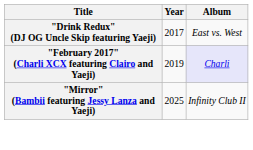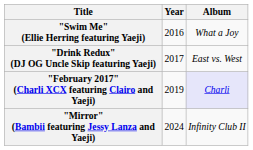+ row: "Swim Me" (Ellie Herring featuring Yaeji) | 2016 | What a Joy
"Mirror" (Bambii featuring Jessy Lanza and Yaeji) | Year: 2025 -> 2024
